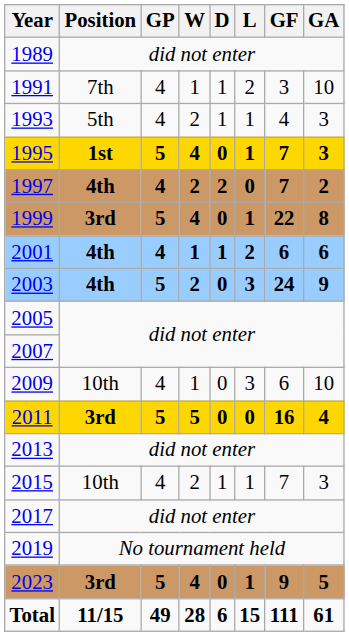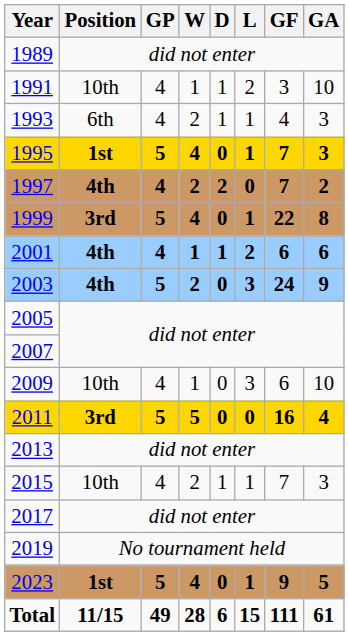1991 | Position: 7th -> 10th
1993 | Position: 5th -> 6th
2023 | Position: 3rd -> 1st
